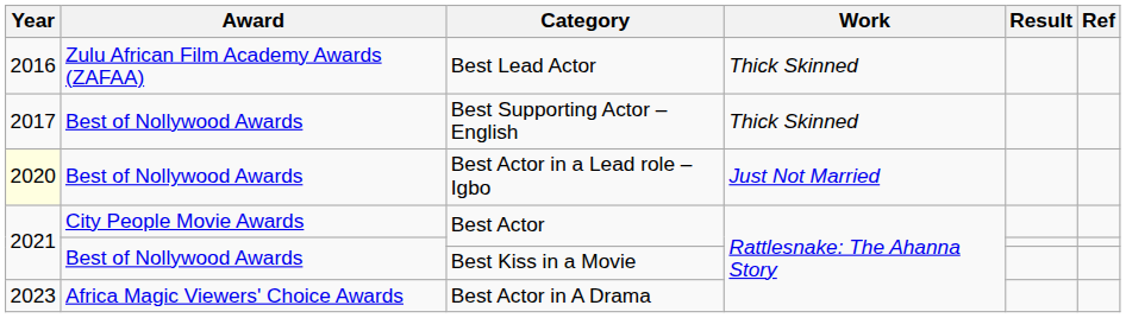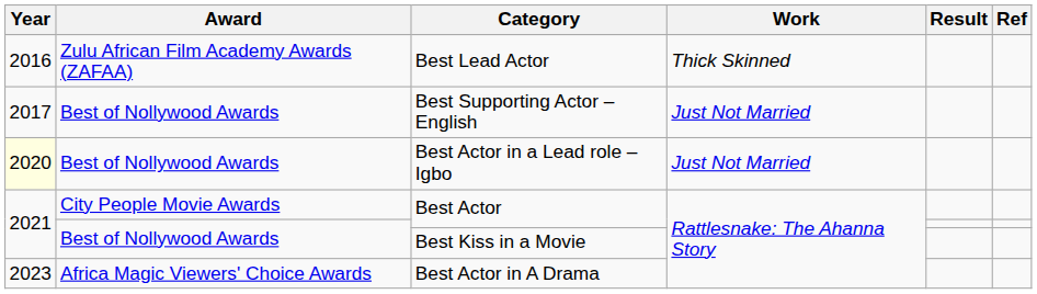Best Supporting Actor –English | Work: Thick Skinned -> Just Not Married
